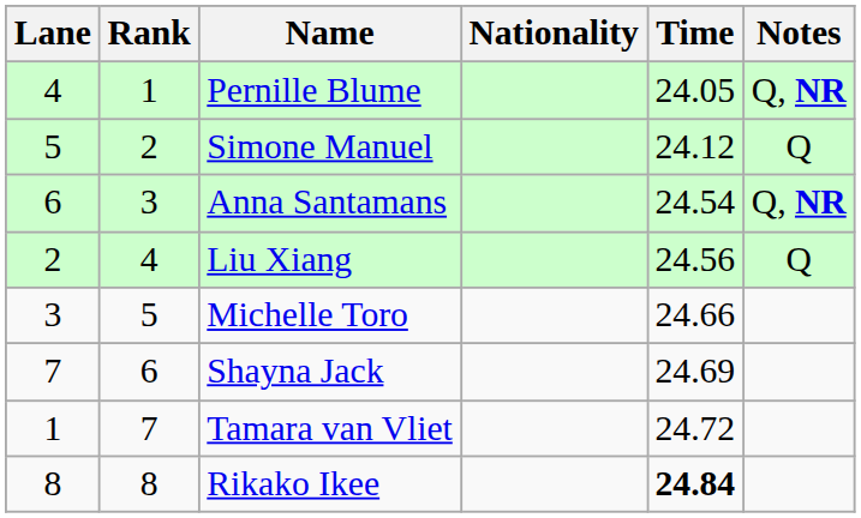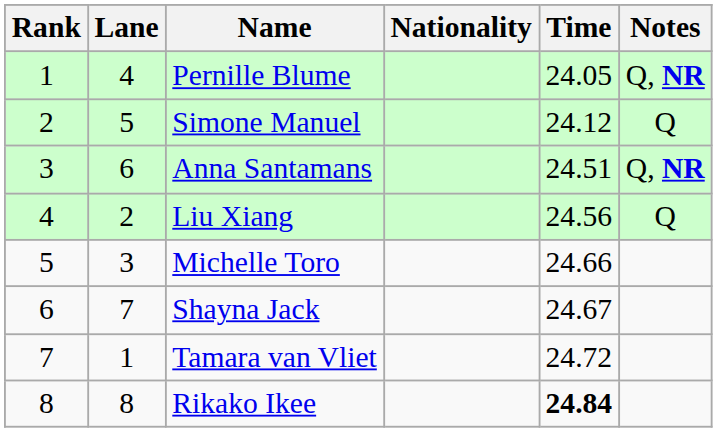columns swapped: Rank <-> Lane
Anna Santamans | Time: 24.54 -> 24.51
Shayna Jack | Time: 24.69 -> 24.67
